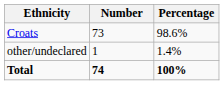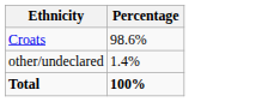- column: Number | 73 | 1 | 74
